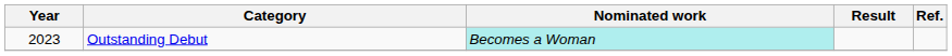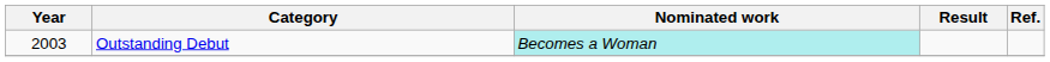Outstanding Debut | Year: 2023 -> 2003
